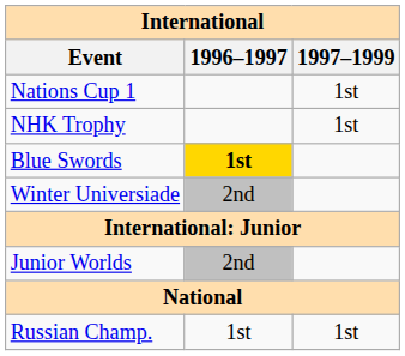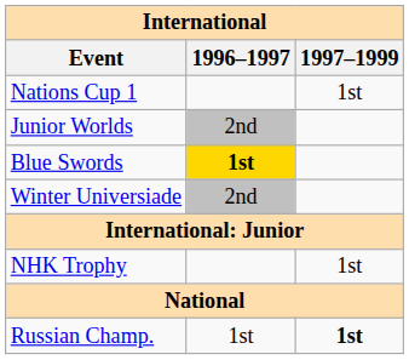rows swapped: NHK Trophy <-> Junior Worlds
Russian Champ. | 1997–1999: normal -> bold
